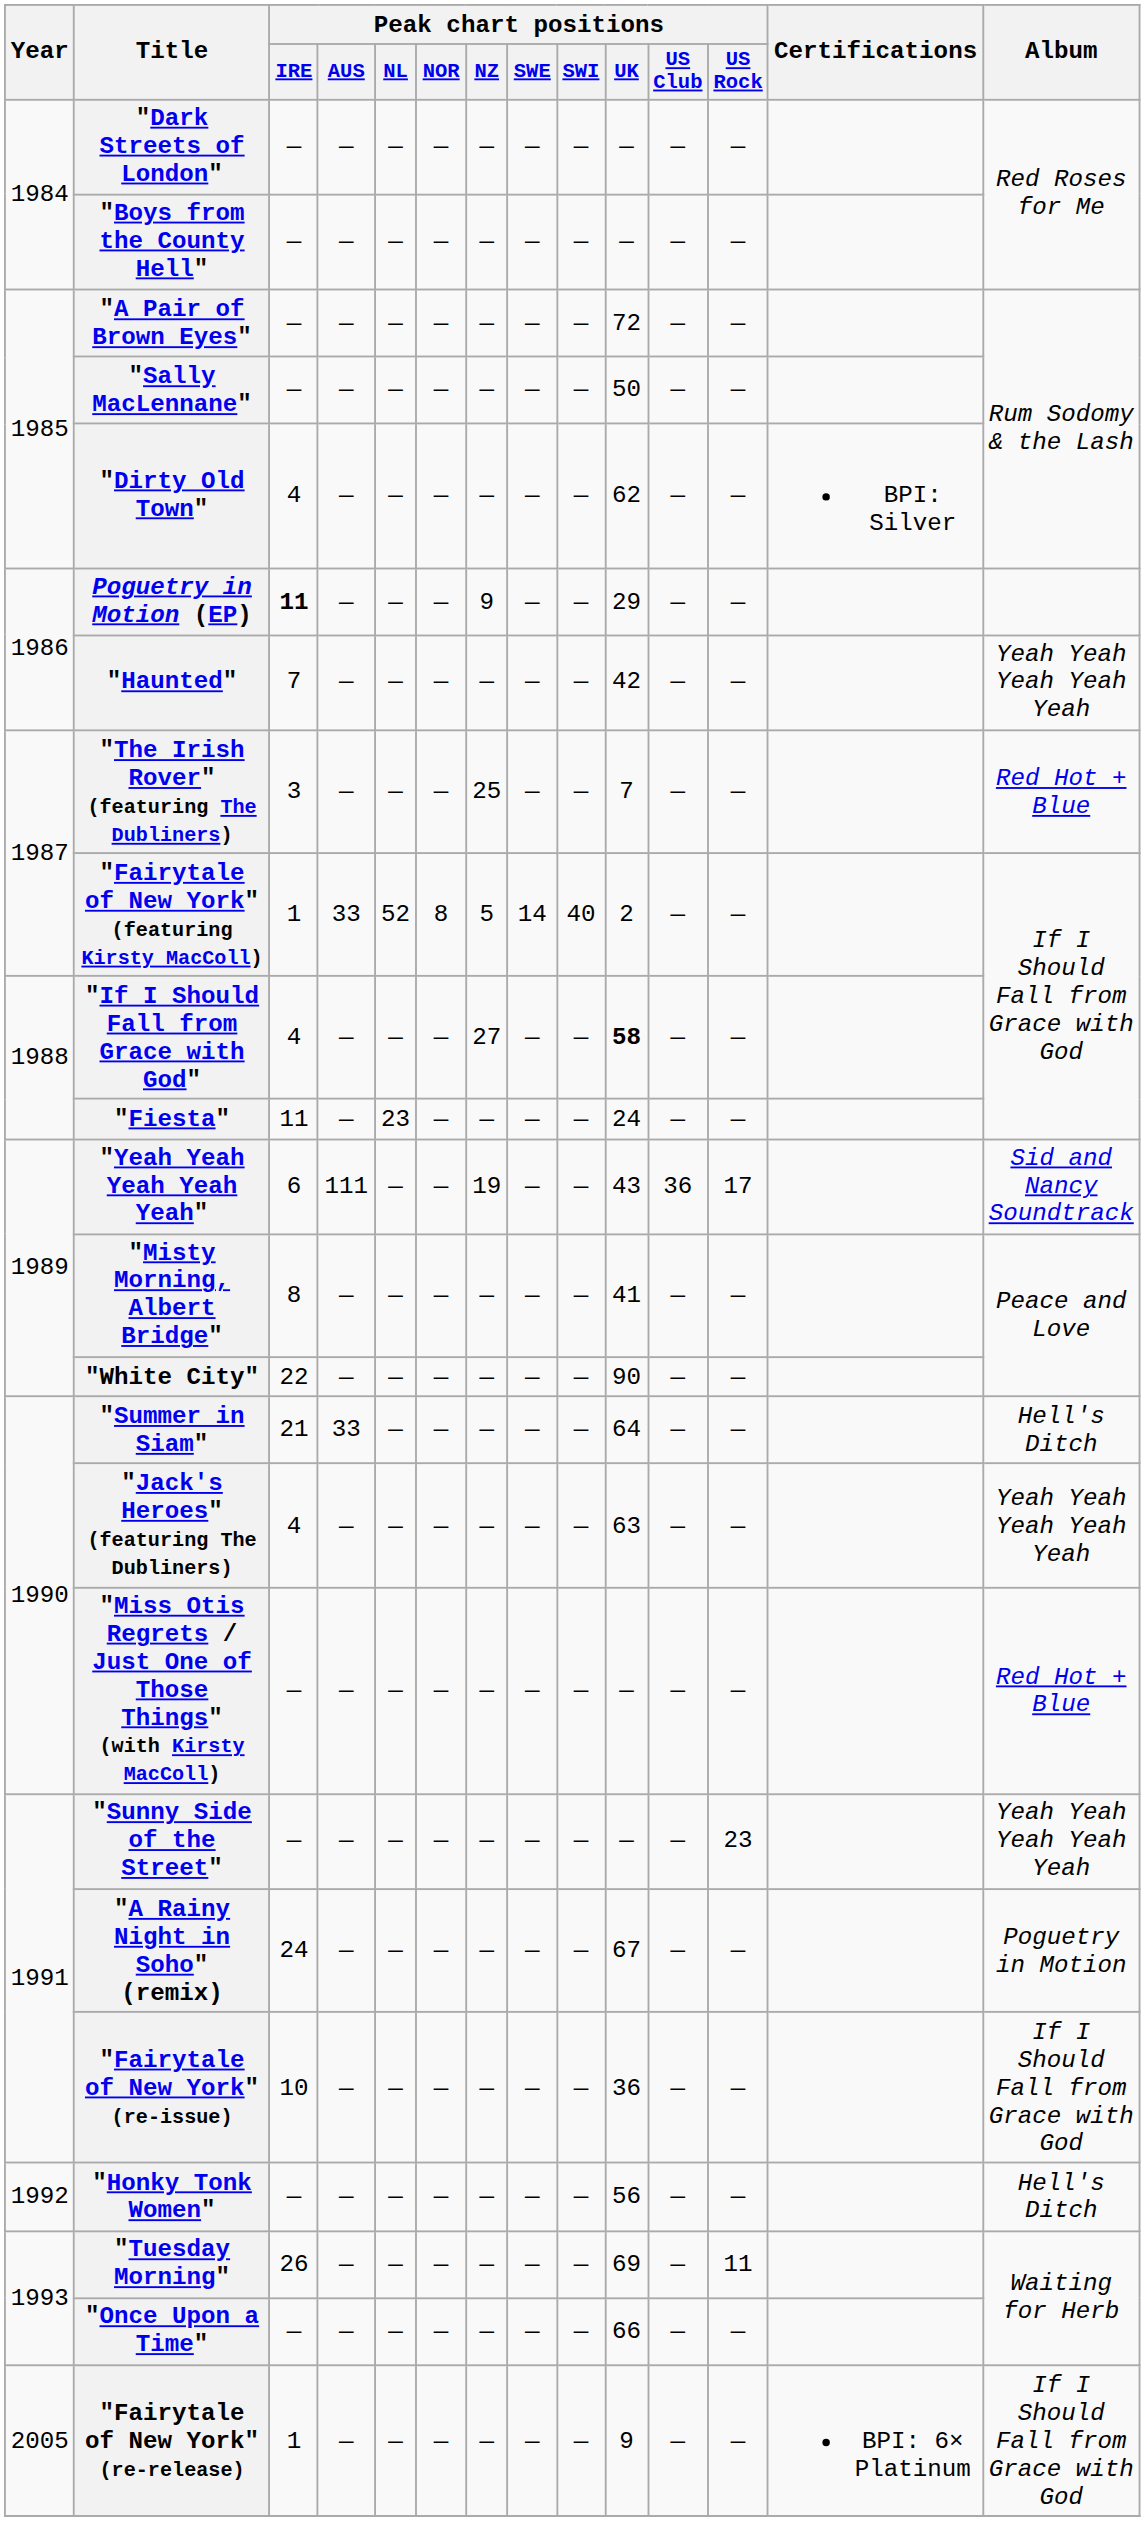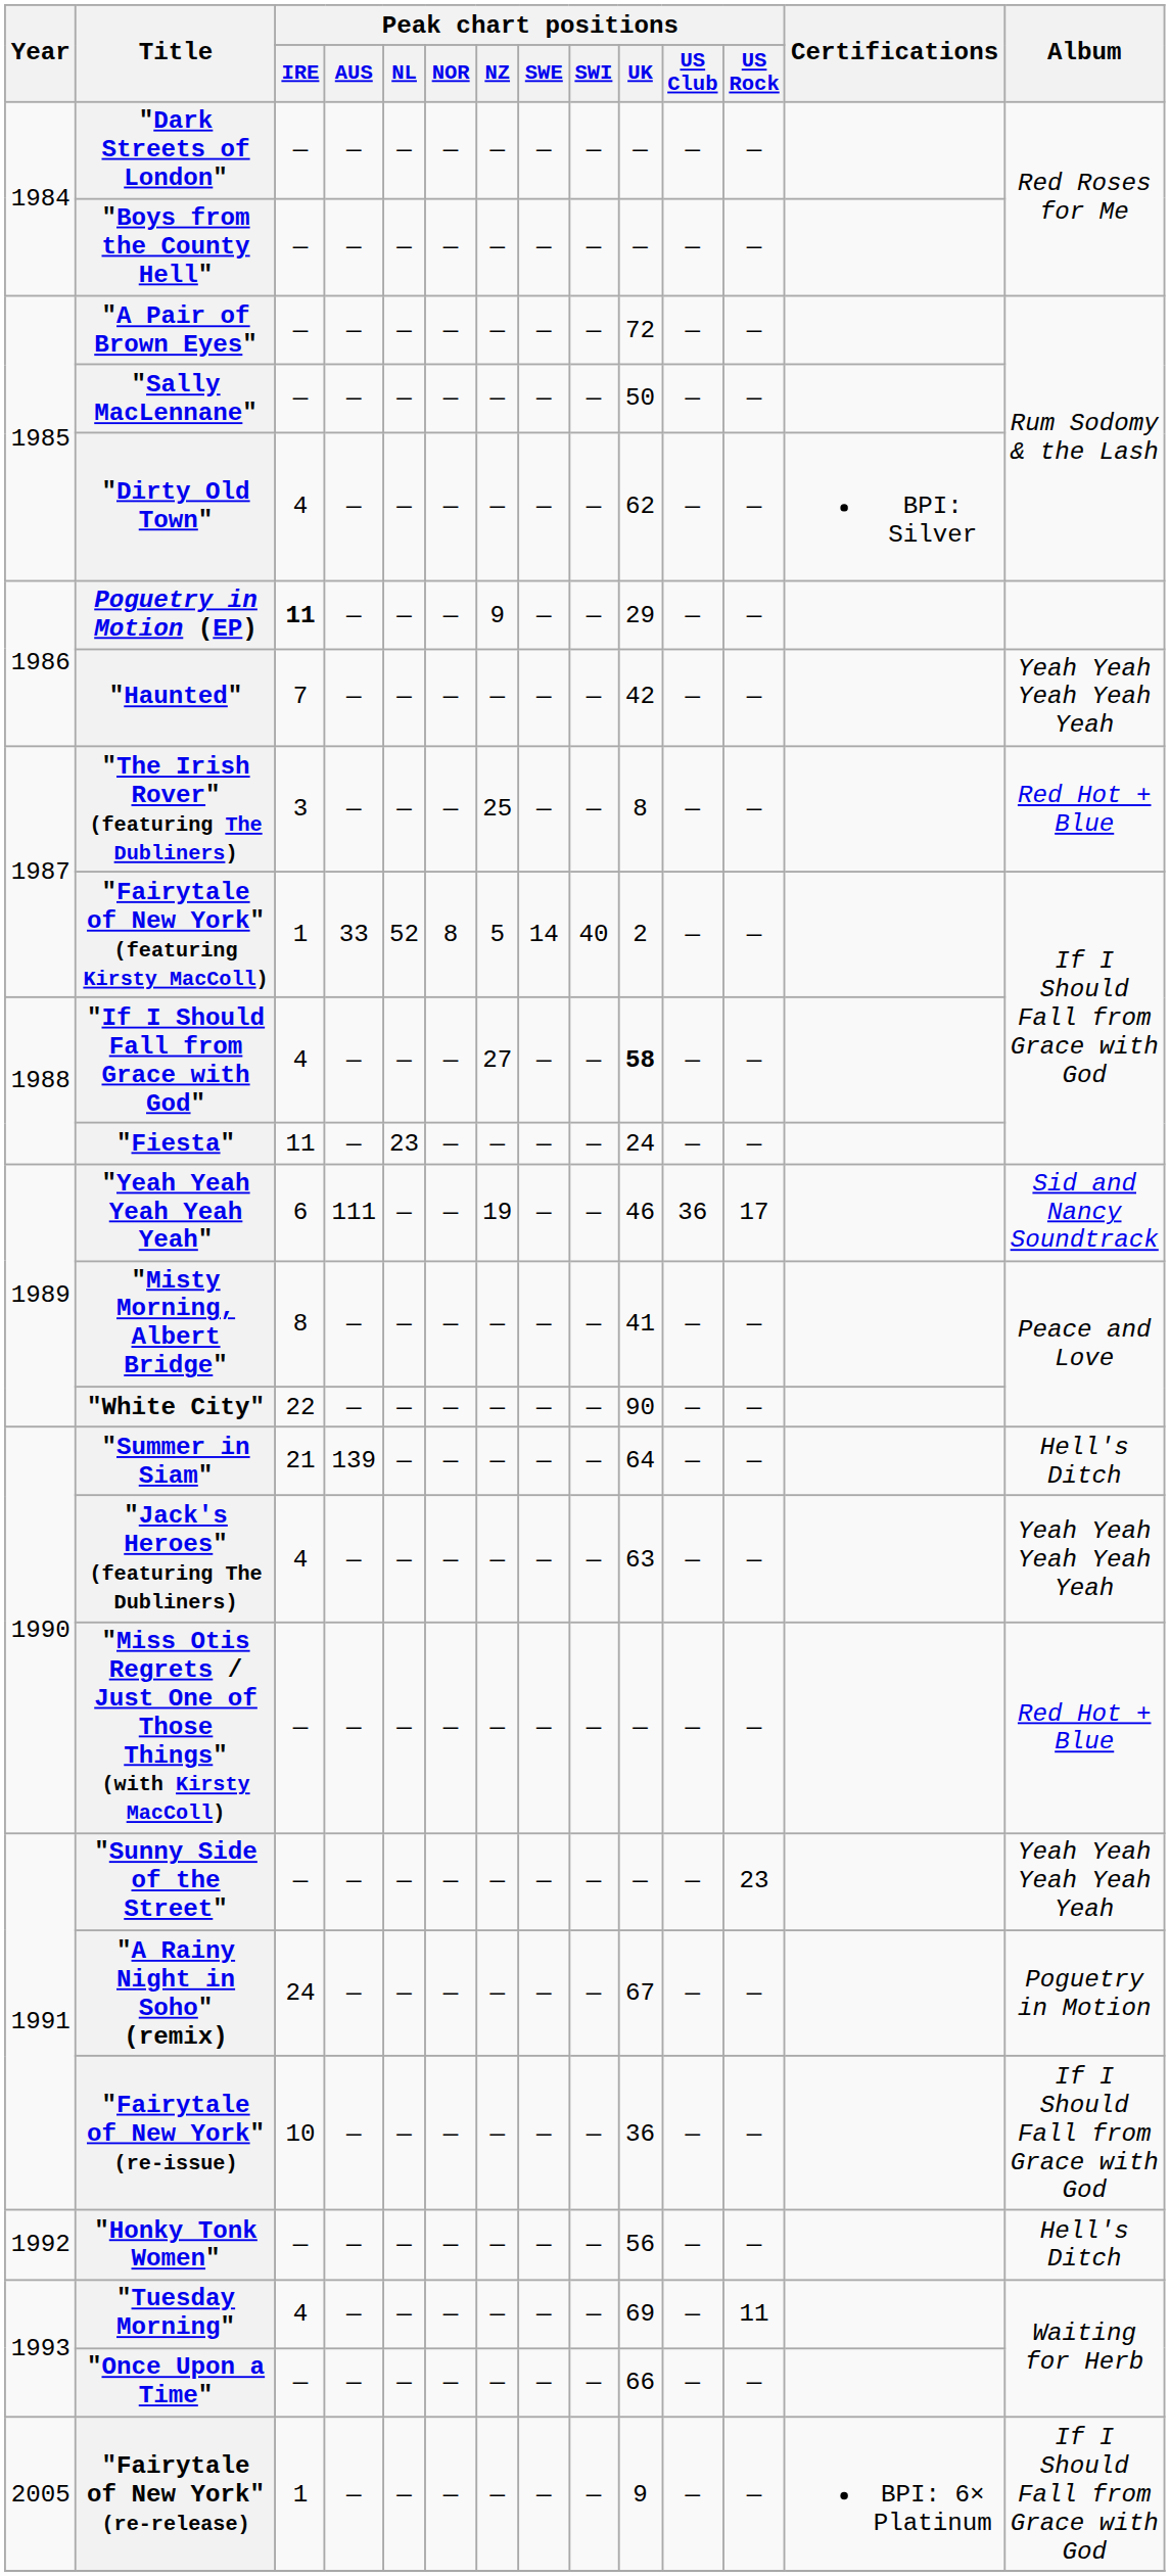"The Irish Rover" (featuring The Dubliners) | Peak chart positions / UK: 7 -> 8
"Yeah Yeah Yeah Yeah Yeah" | Peak chart positions / UK: 43 -> 46
"Summer in Siam" | Peak chart positions / AUS: 33 -> 139
"Tuesday Morning" | Peak chart positions / IRE: 26 -> 4
